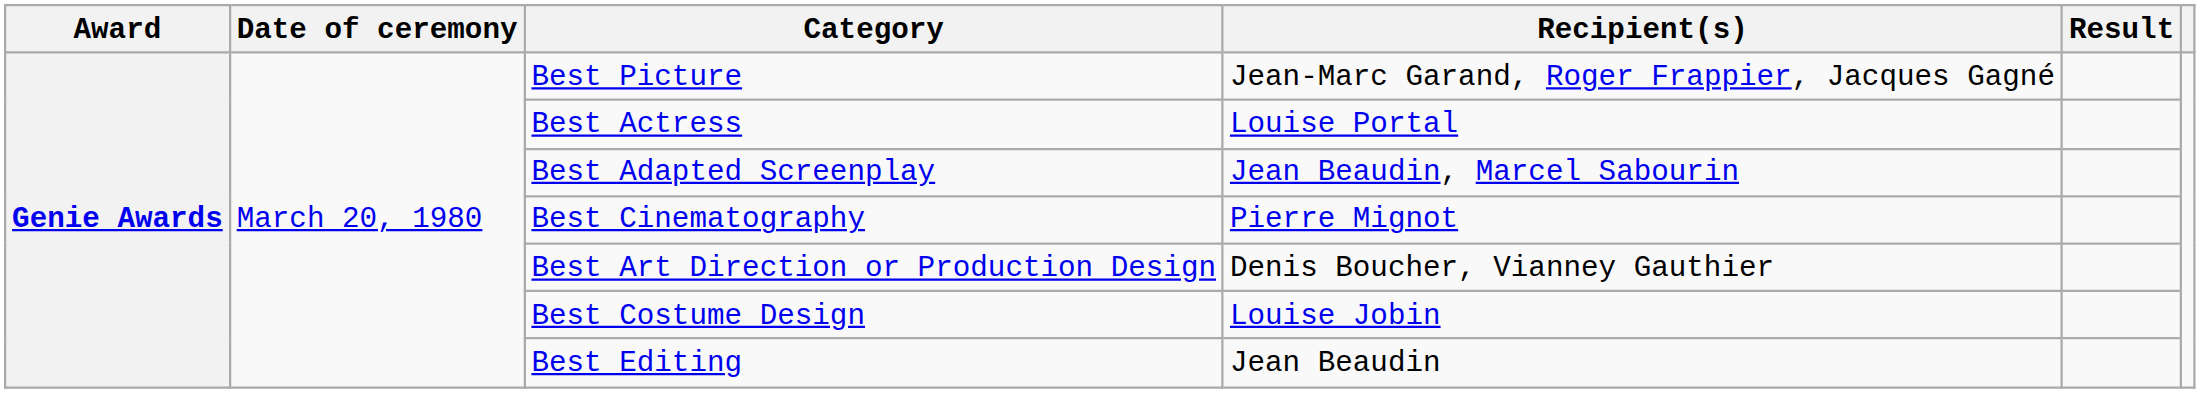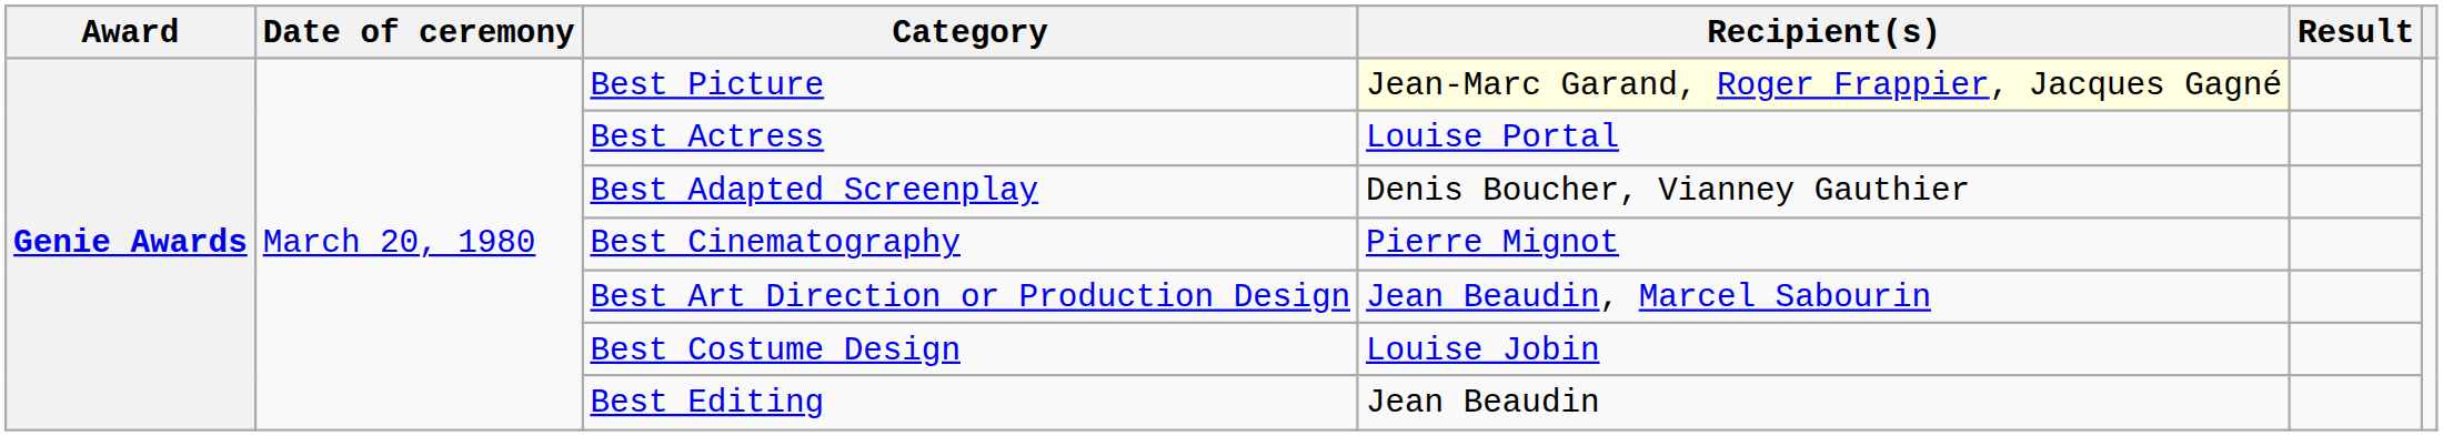Best Picture | Recipient(s): no background -> lightyellow background
Best Adapted Screenplay | Recipient(s): Jean Beaudin, Marcel Sabourin -> Denis Boucher, Vianney Gauthier
Best Art Direction or Production Design | Recipient(s): Denis Boucher, Vianney Gauthier -> Jean Beaudin, Marcel Sabourin
